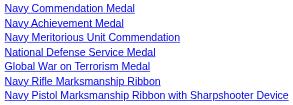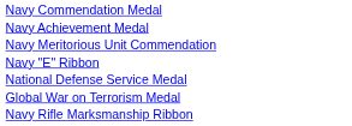+ row: Navy "E" Ribbon
- row: Navy Pistol Marksmanship Ribbon with Sharpshooter Device
